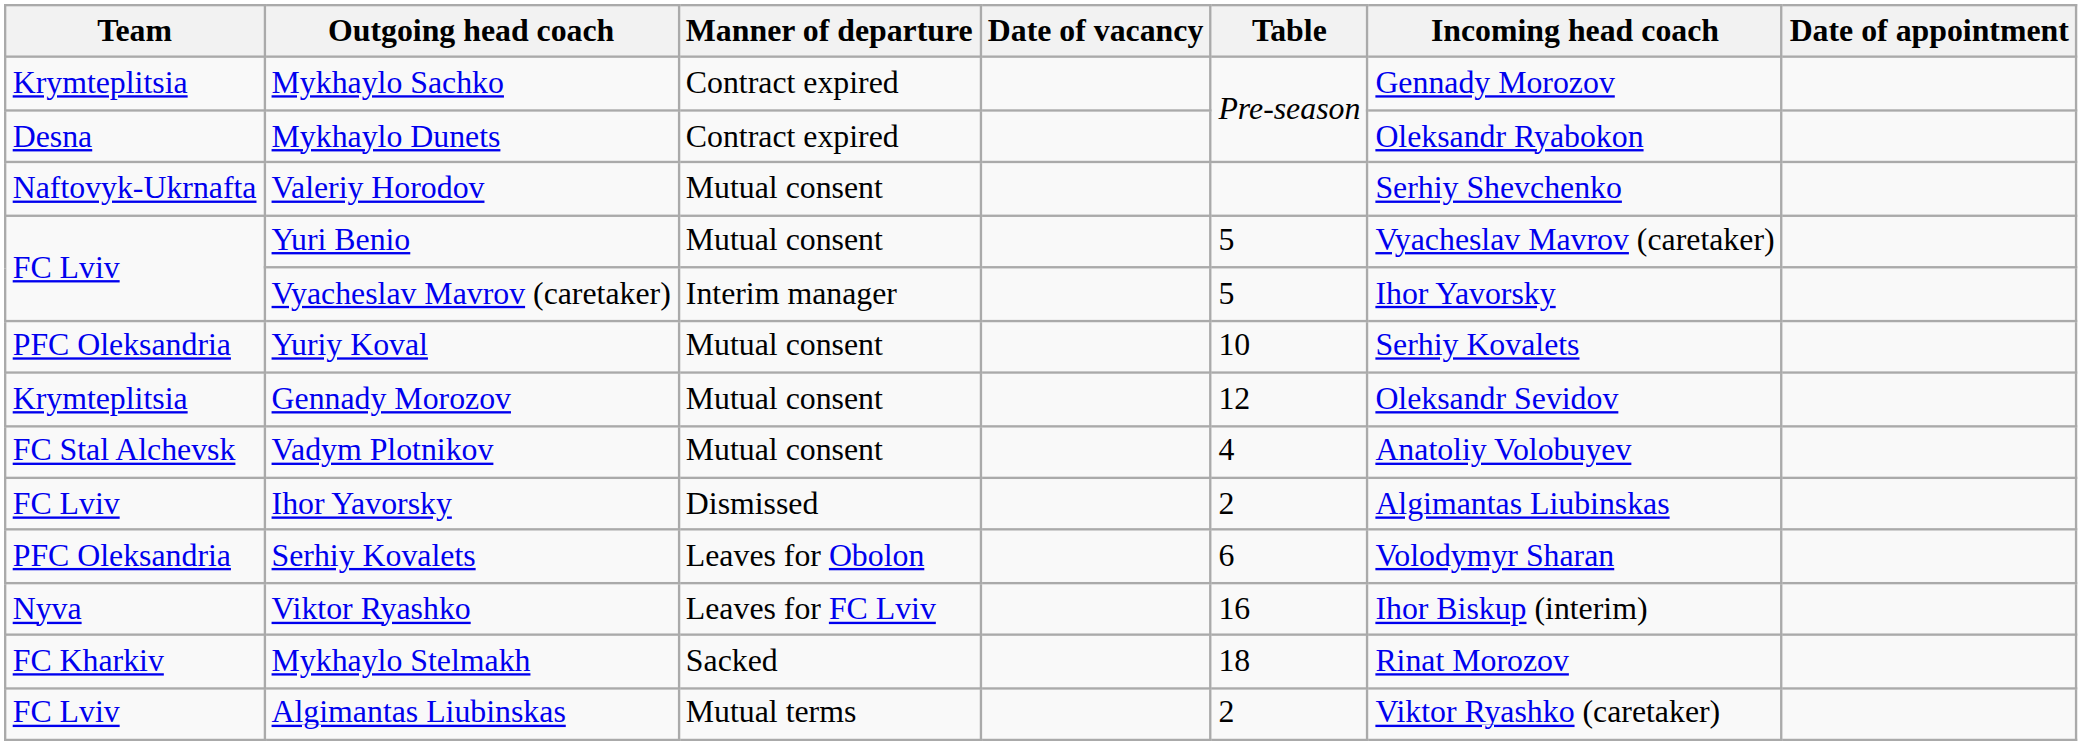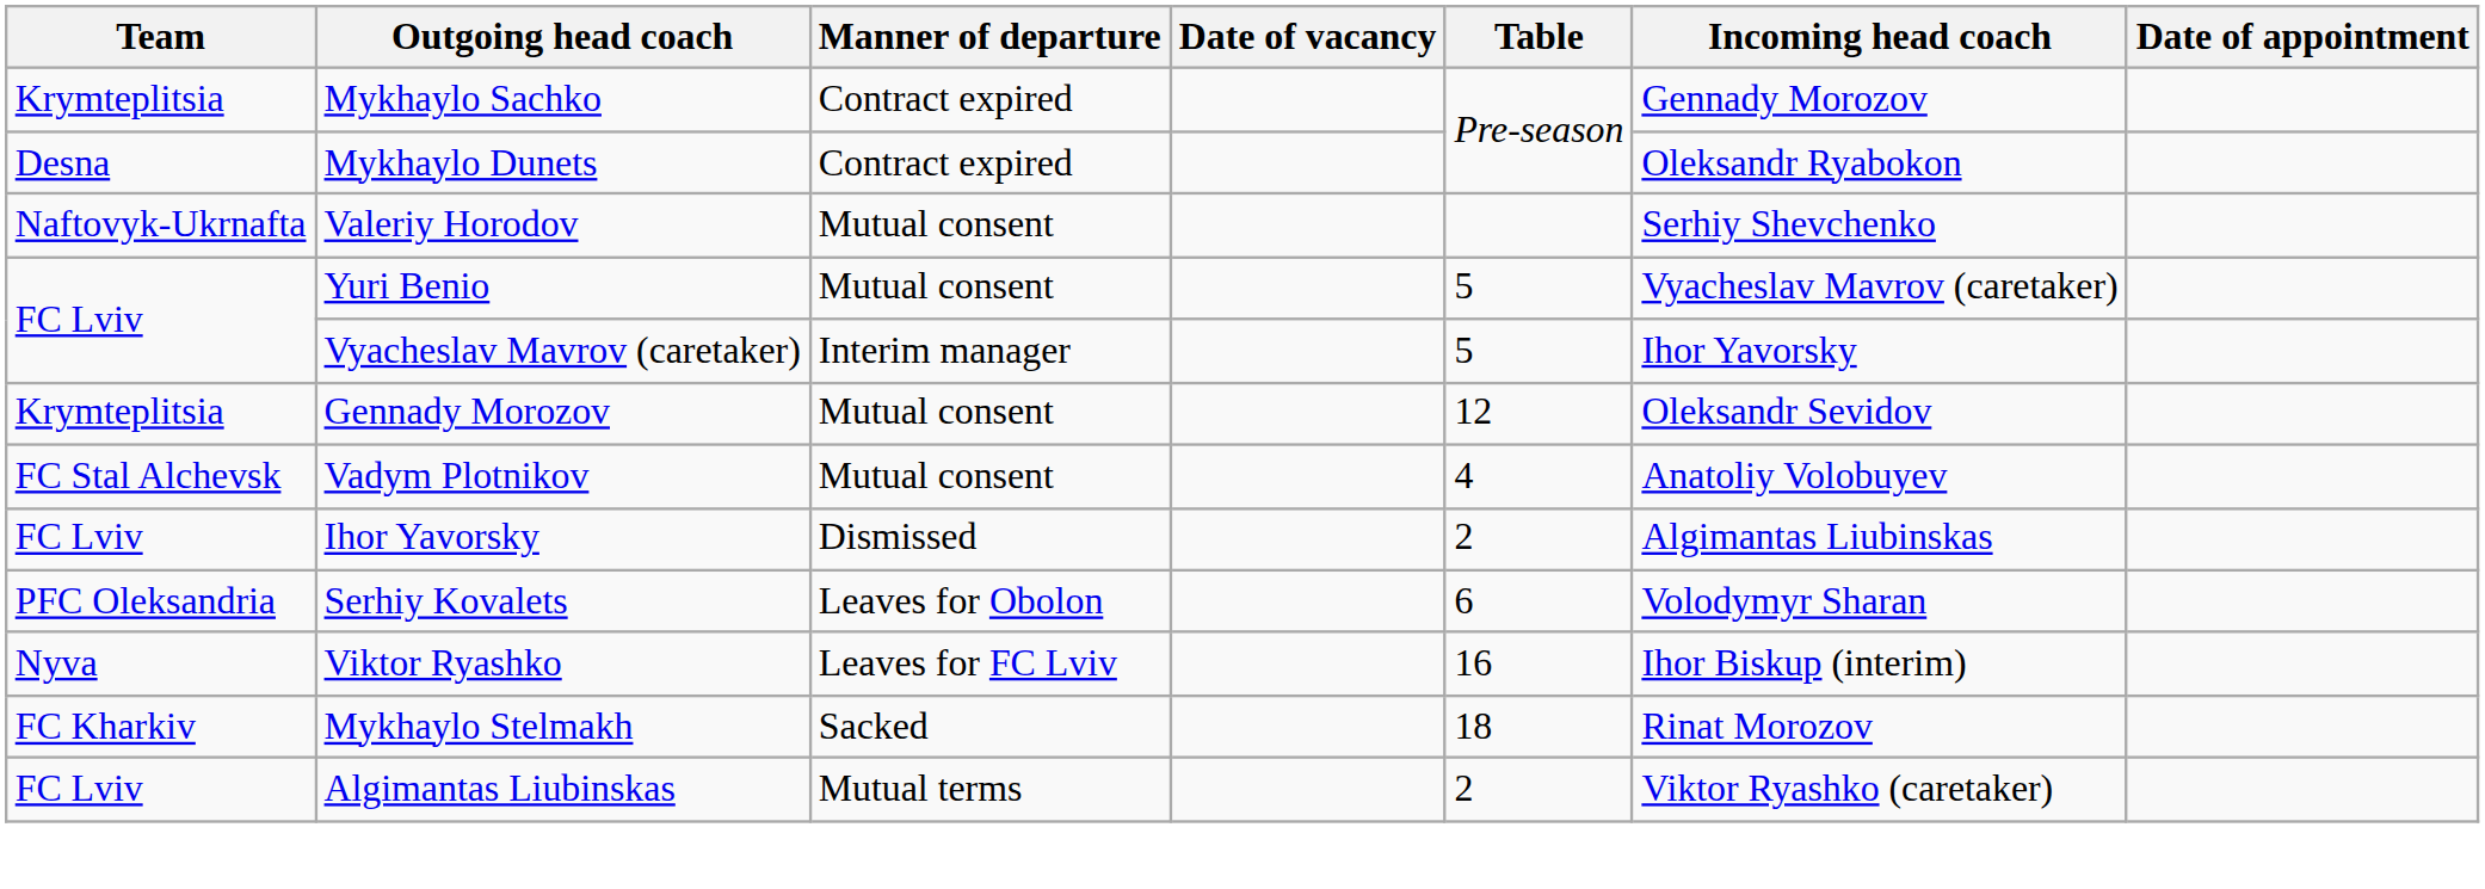- row: PFC Oleksandria | Yuriy Koval | Mutual consent | 10 | Serhiy Kovalets
